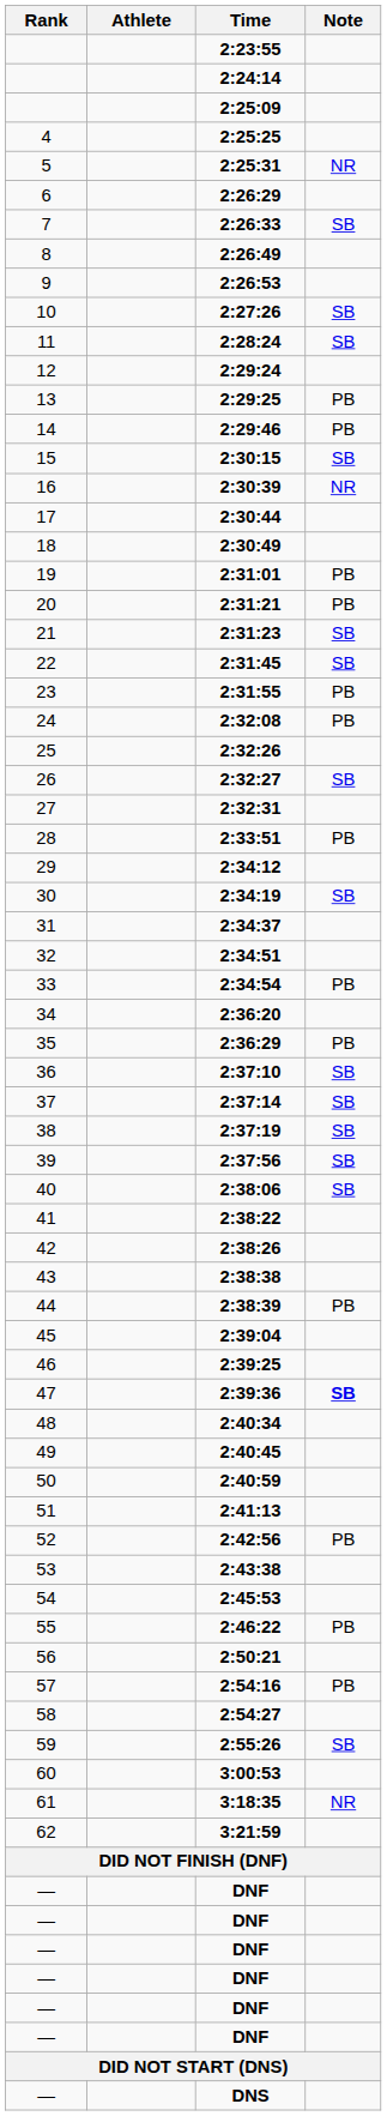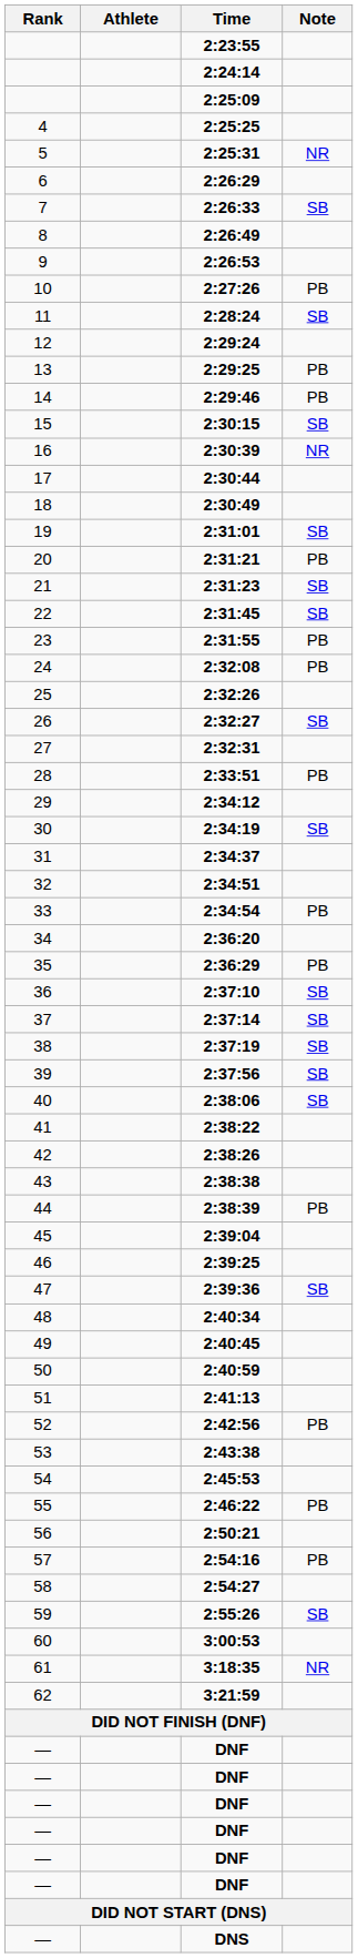2:27:26 | Note: SB -> PB
2:31:01 | Note: PB -> SB
2:39:36 | Note: bold -> normal
